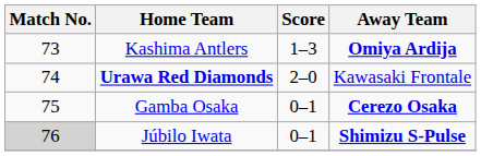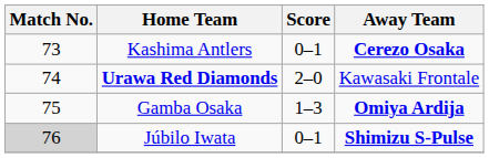Kashima Antlers | Score: 1–3 -> 0–1
Kashima Antlers | Away Team: Omiya Ardija -> Cerezo Osaka
Gamba Osaka | Score: 0–1 -> 1–3
Gamba Osaka | Away Team: Cerezo Osaka -> Omiya Ardija
